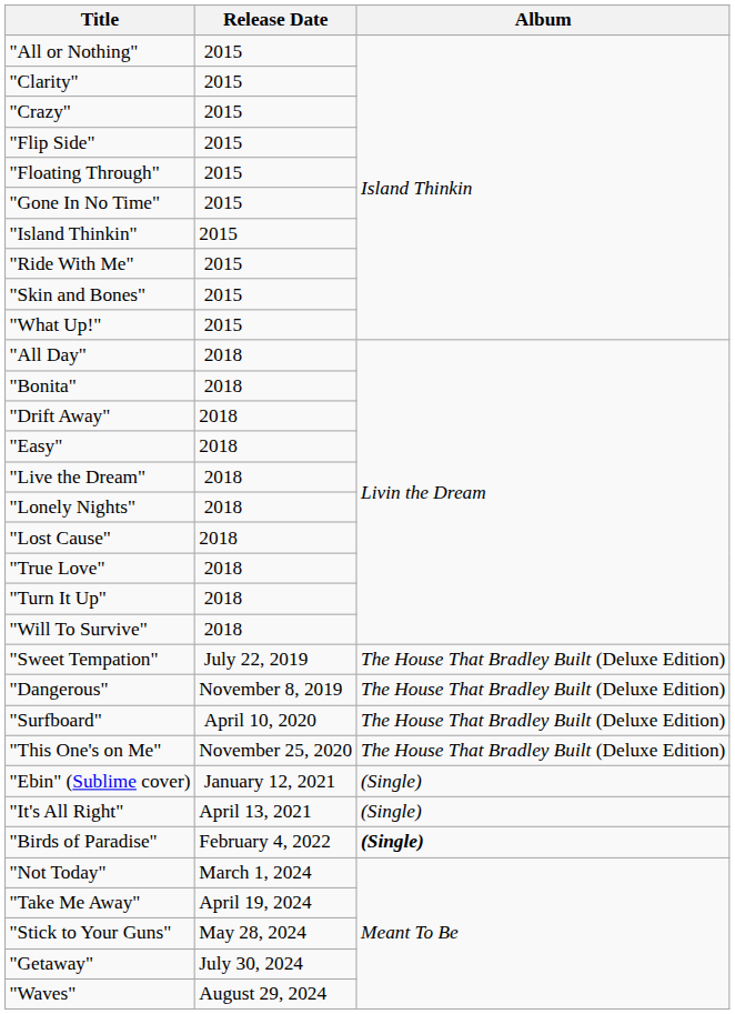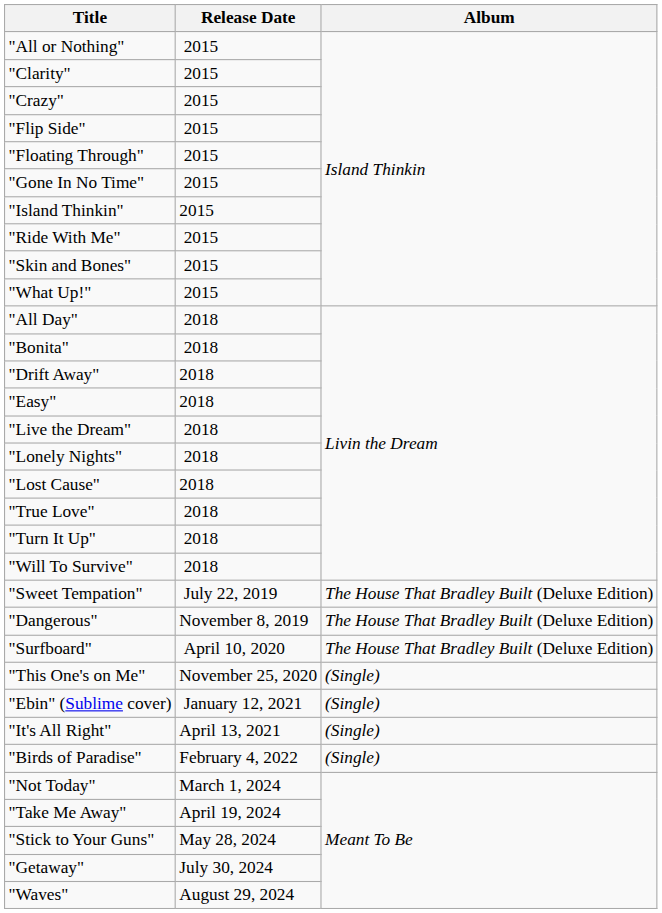"This One's on Me" | Album: The House That Bradley Built (Deluxe Edition) -> (Single)
"Birds of Paradise" | Album: bold -> normal
